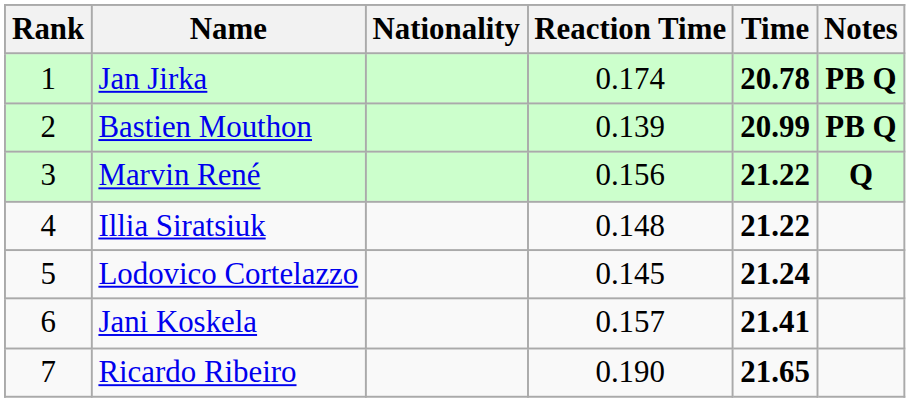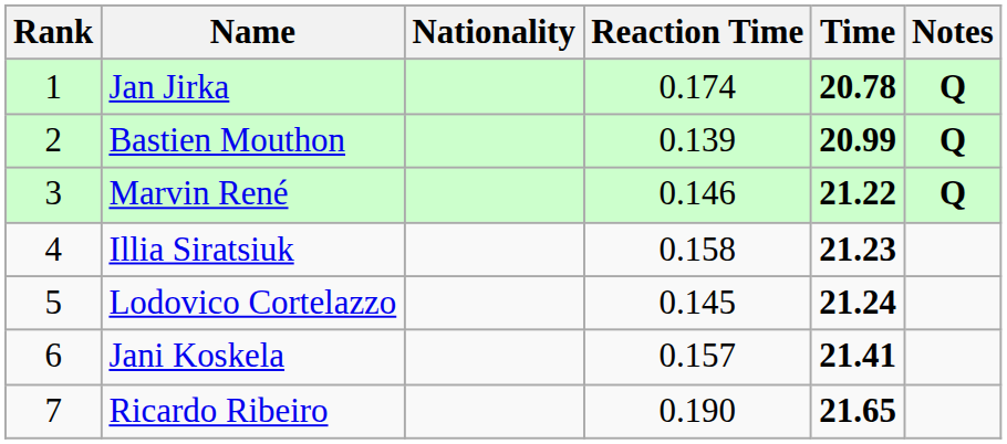Jan Jirka | Notes: PB Q -> Q
Bastien Mouthon | Notes: PB Q -> Q
Marvin René | Reaction Time: 0.156 -> 0.146
Illia Siratsiuk | Reaction Time: 0.148 -> 0.158
Illia Siratsiuk | Time: 21.22 -> 21.23
